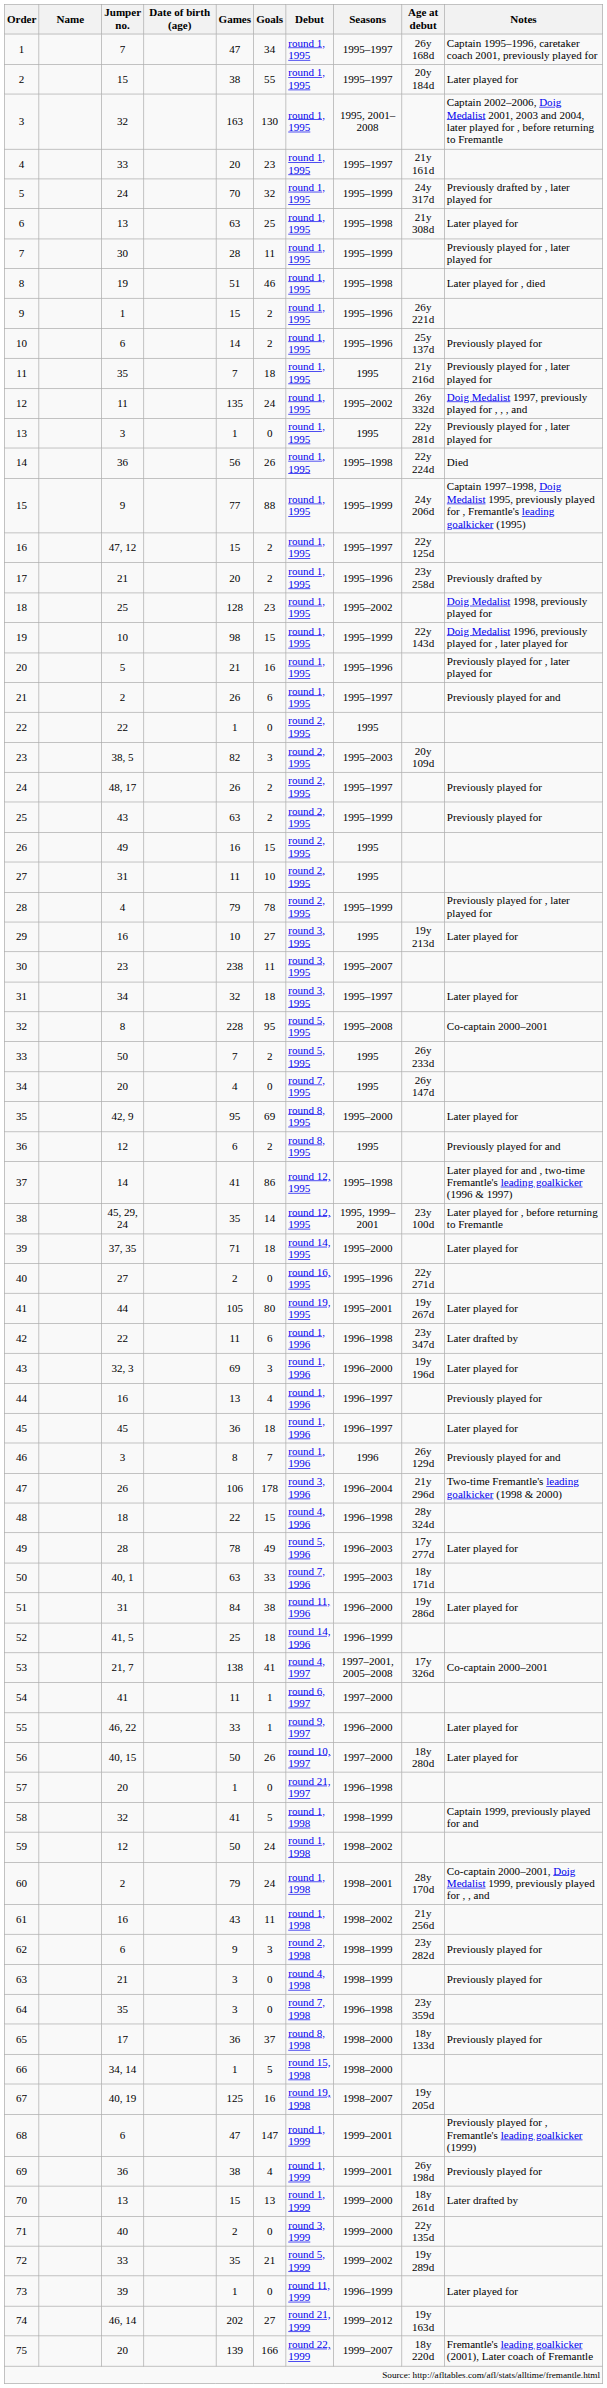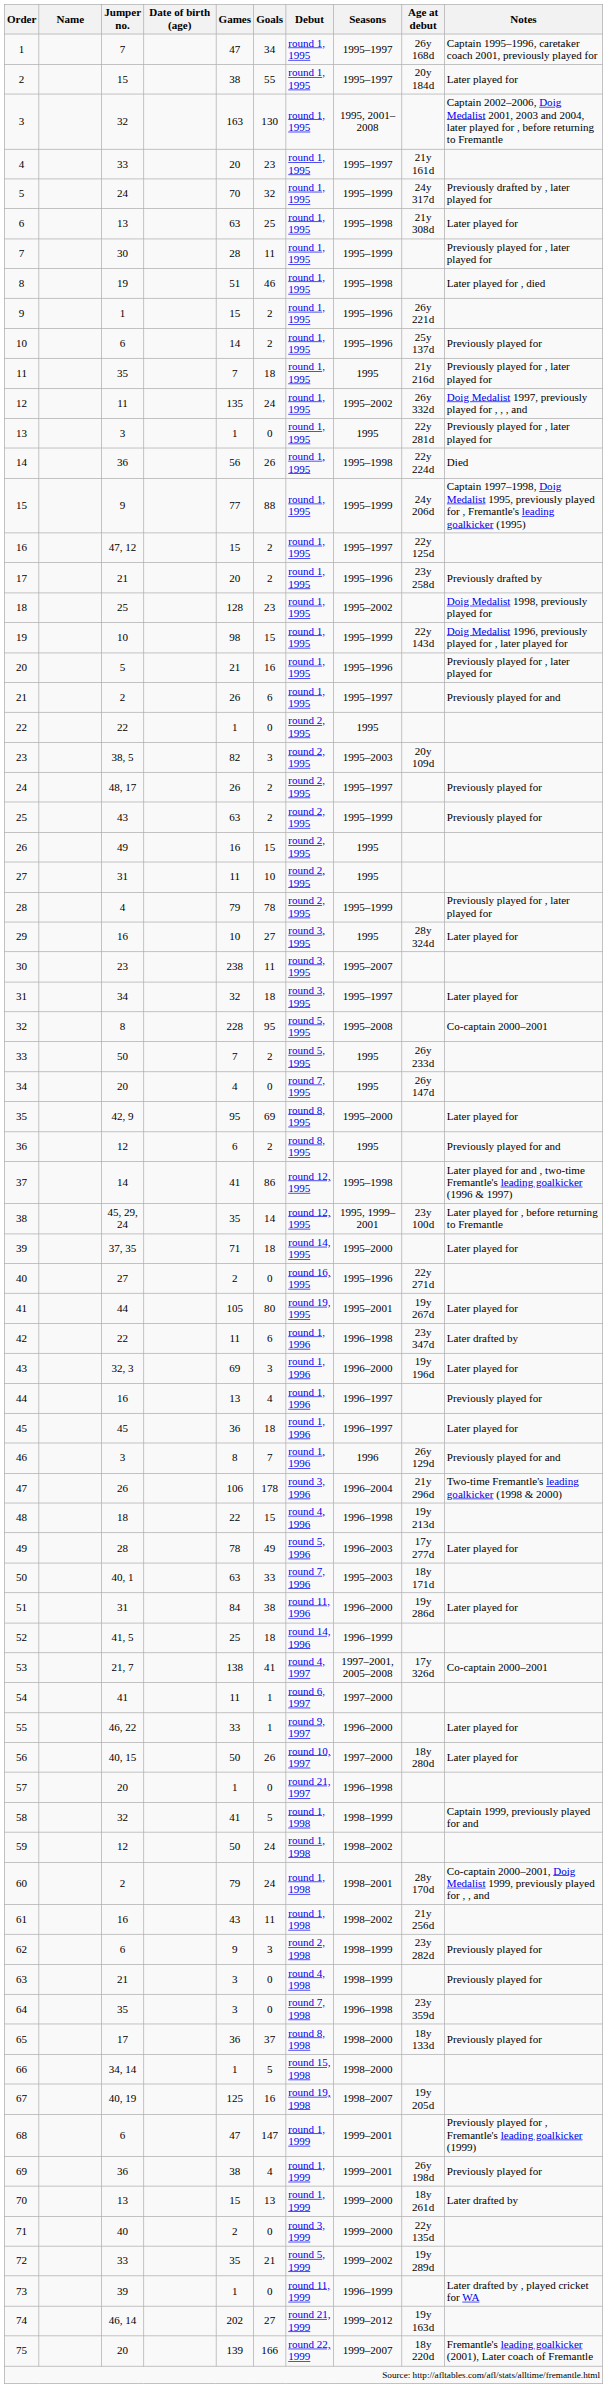29 | Age at debut: 19y 213d -> 28y 324d
48 | Age at debut: 28y 324d -> 19y 213d
73 | Notes: Later played for -> Later drafted by , played cricket for WA
